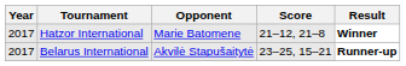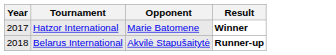- column: Score | 21–12, 21–8 | 23–25, 15–21
Belarus International | Year: 2017 -> 2018
